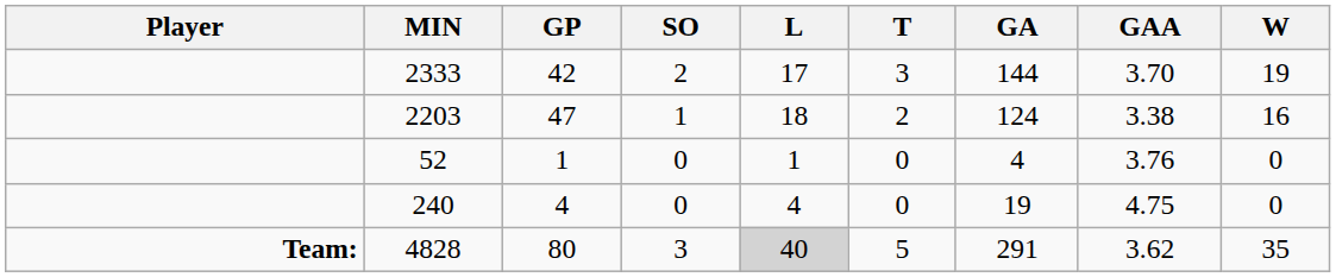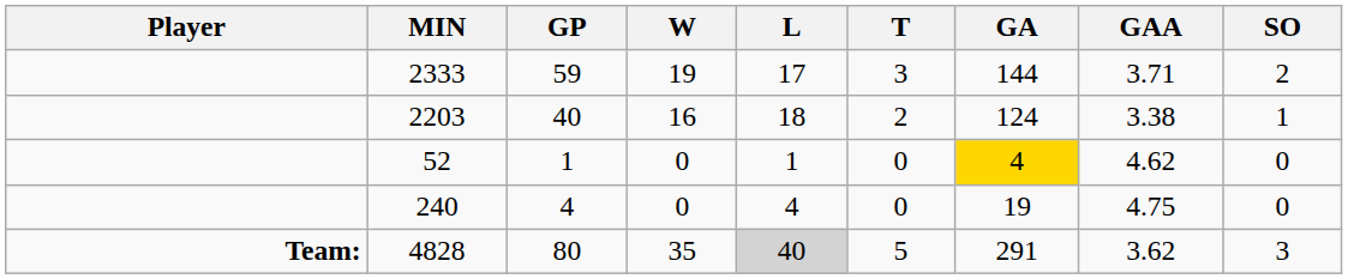columns swapped: W <-> SO
2333 | GP: 42 -> 59
2333 | GAA: 3.70 -> 3.71
2203 | GP: 47 -> 40
52 | GA: no background -> gold background
52 | GAA: 3.76 -> 4.62
